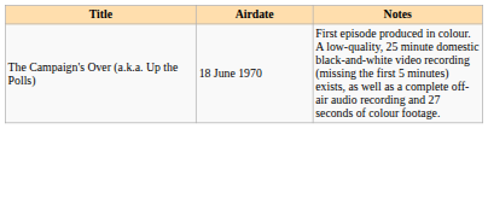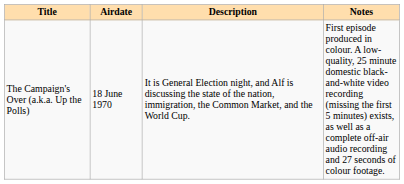+ column: Description | It is General Election night, and Alf is discussing the state of the nation, immigration, the Common Market, and the World Cup.
